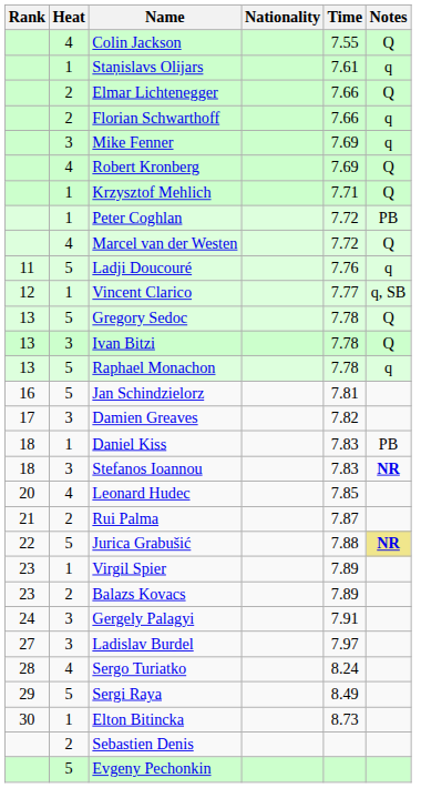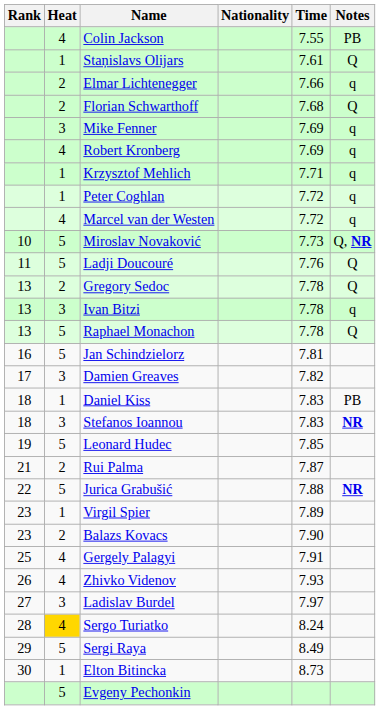Colin Jackson | Notes: Q -> PB
Staņislavs Olijars | Notes: q -> Q
Elmar Lichtenegger | Notes: Q -> q
Florian Schwarthoff | Time: 7.66 -> 7.68
Florian Schwarthoff | Notes: q -> Q
Robert Kronberg | Notes: Q -> q
Krzysztof Mehlich | Notes: Q -> q
Peter Coghlan | Notes: PB -> q
Marcel van der Westen | Notes: Q -> q
+ row: 10 | 5 | Miroslav Novaković | 7.73 | Q, NR
Ladji Doucouré | Notes: q -> Q
- row: 12 | 1 | Vincent Clarico | 7.77 | q, SB
Gregory Sedoc | Heat: 5 -> 2
Ivan Bitzi | Notes: Q -> q
Raphael Monachon | Notes: q -> Q
Leonard Hudec | Rank: 20 -> 19
Leonard Hudec | Heat: 4 -> 5
Jurica Grabušić | Notes: khaki background -> no background
Balazs Kovacs | Time: 7.89 -> 7.90
Gergely Palagyi | Rank: 24 -> 25
Gergely Palagyi | Heat: 3 -> 4
+ row: 26 | 4 | Zhivko Videnov | 7.93
Sergo Turiatko | Heat: no background -> gold background
- row: 2 | Sebastien Denis
